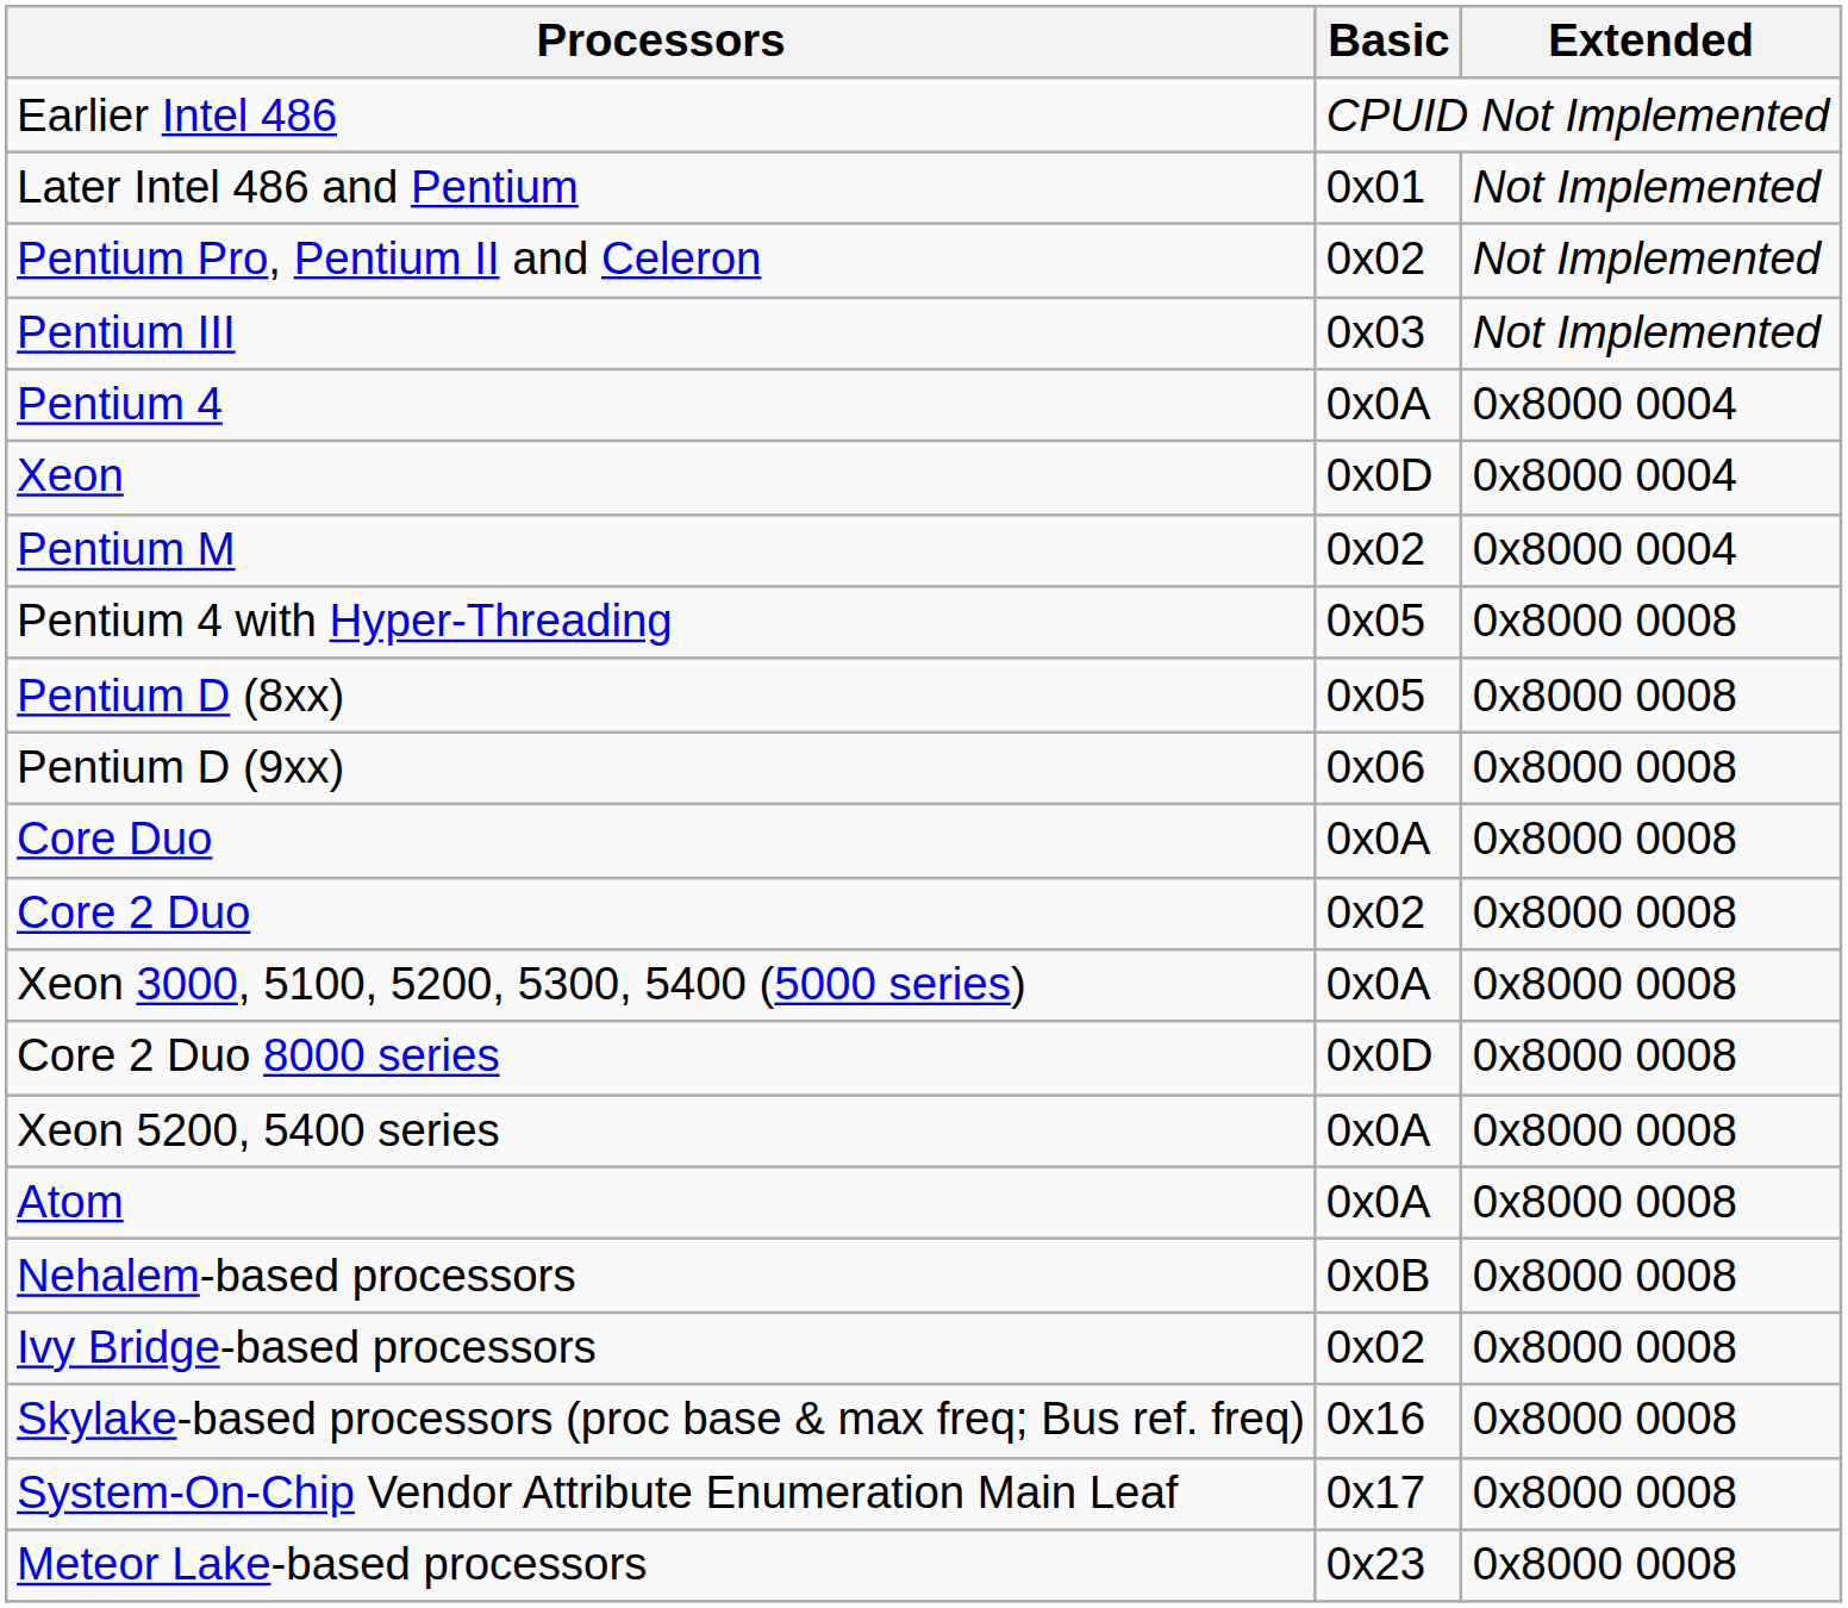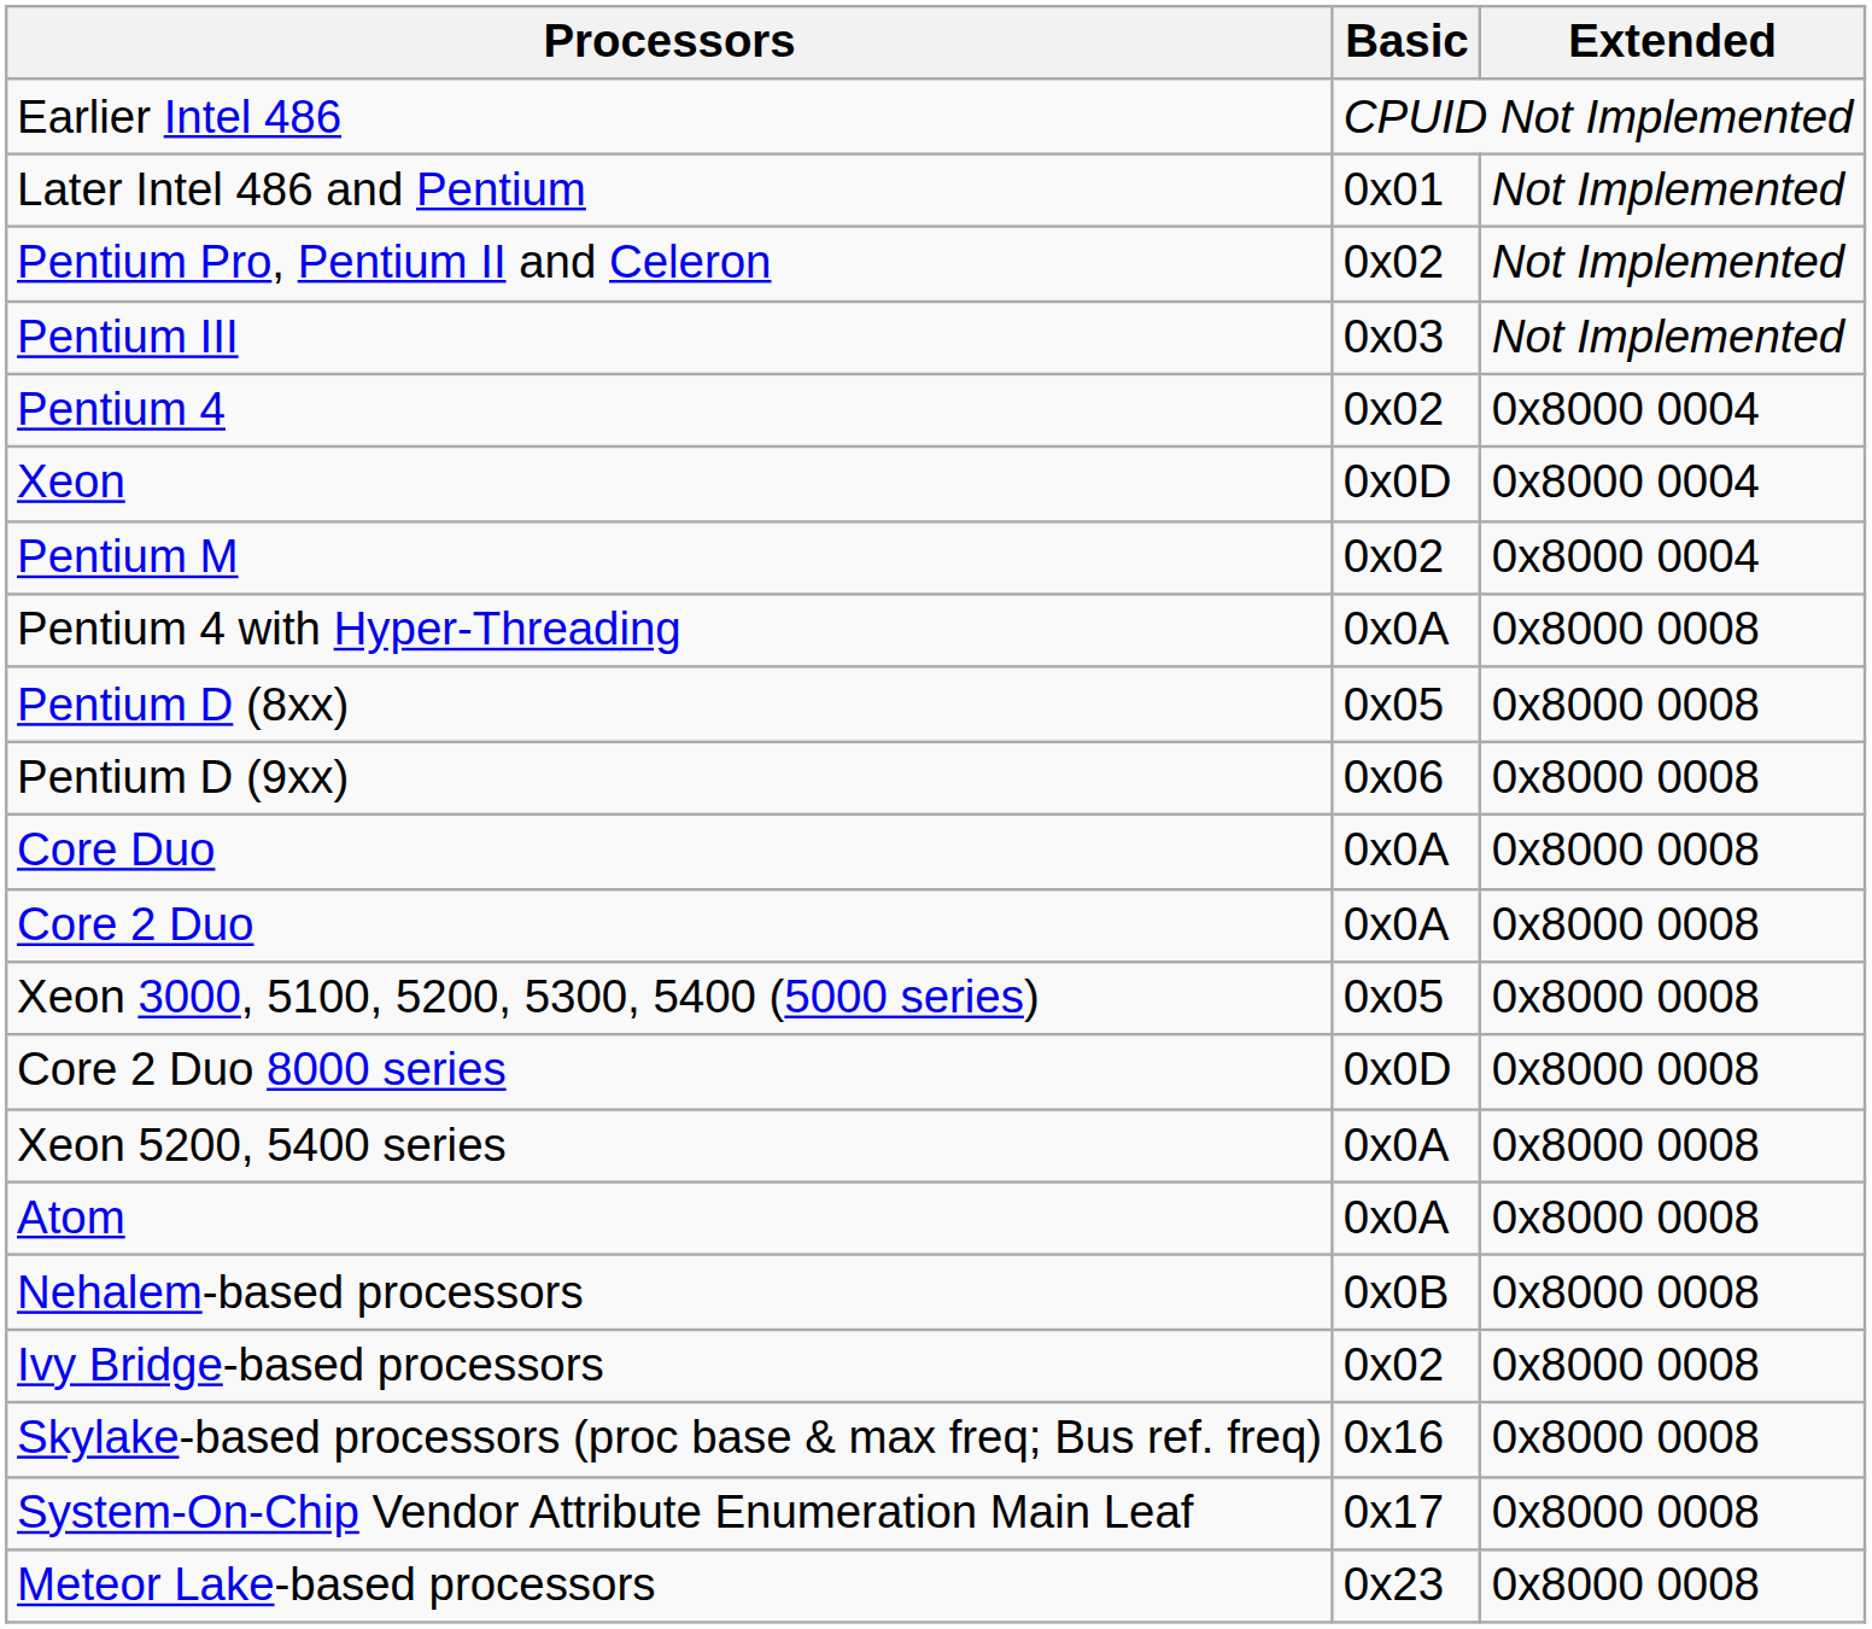Pentium 4 | Basic: 0x0A -> 0x02
Pentium 4 with Hyper-Threading | Basic: 0x05 -> 0x0A
Core 2 Duo | Basic: 0x02 -> 0x0A
Xeon 3000, 5100, 5200, 5300, 5400 (5000 series) | Basic: 0x0A -> 0x05
